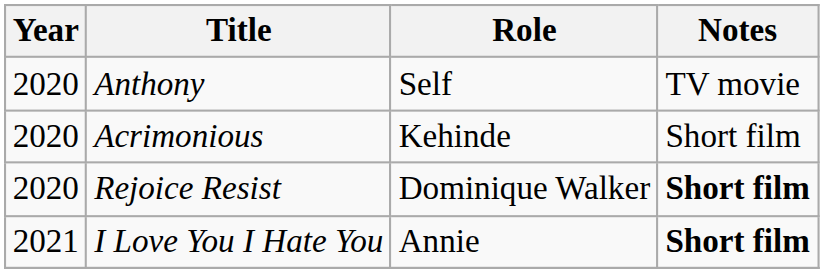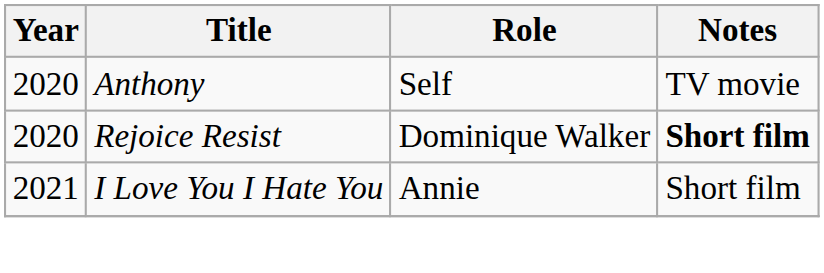- row: 2020 | Acrimonious | Kehinde | Short film
I Love You I Hate You | Notes: bold -> normal
